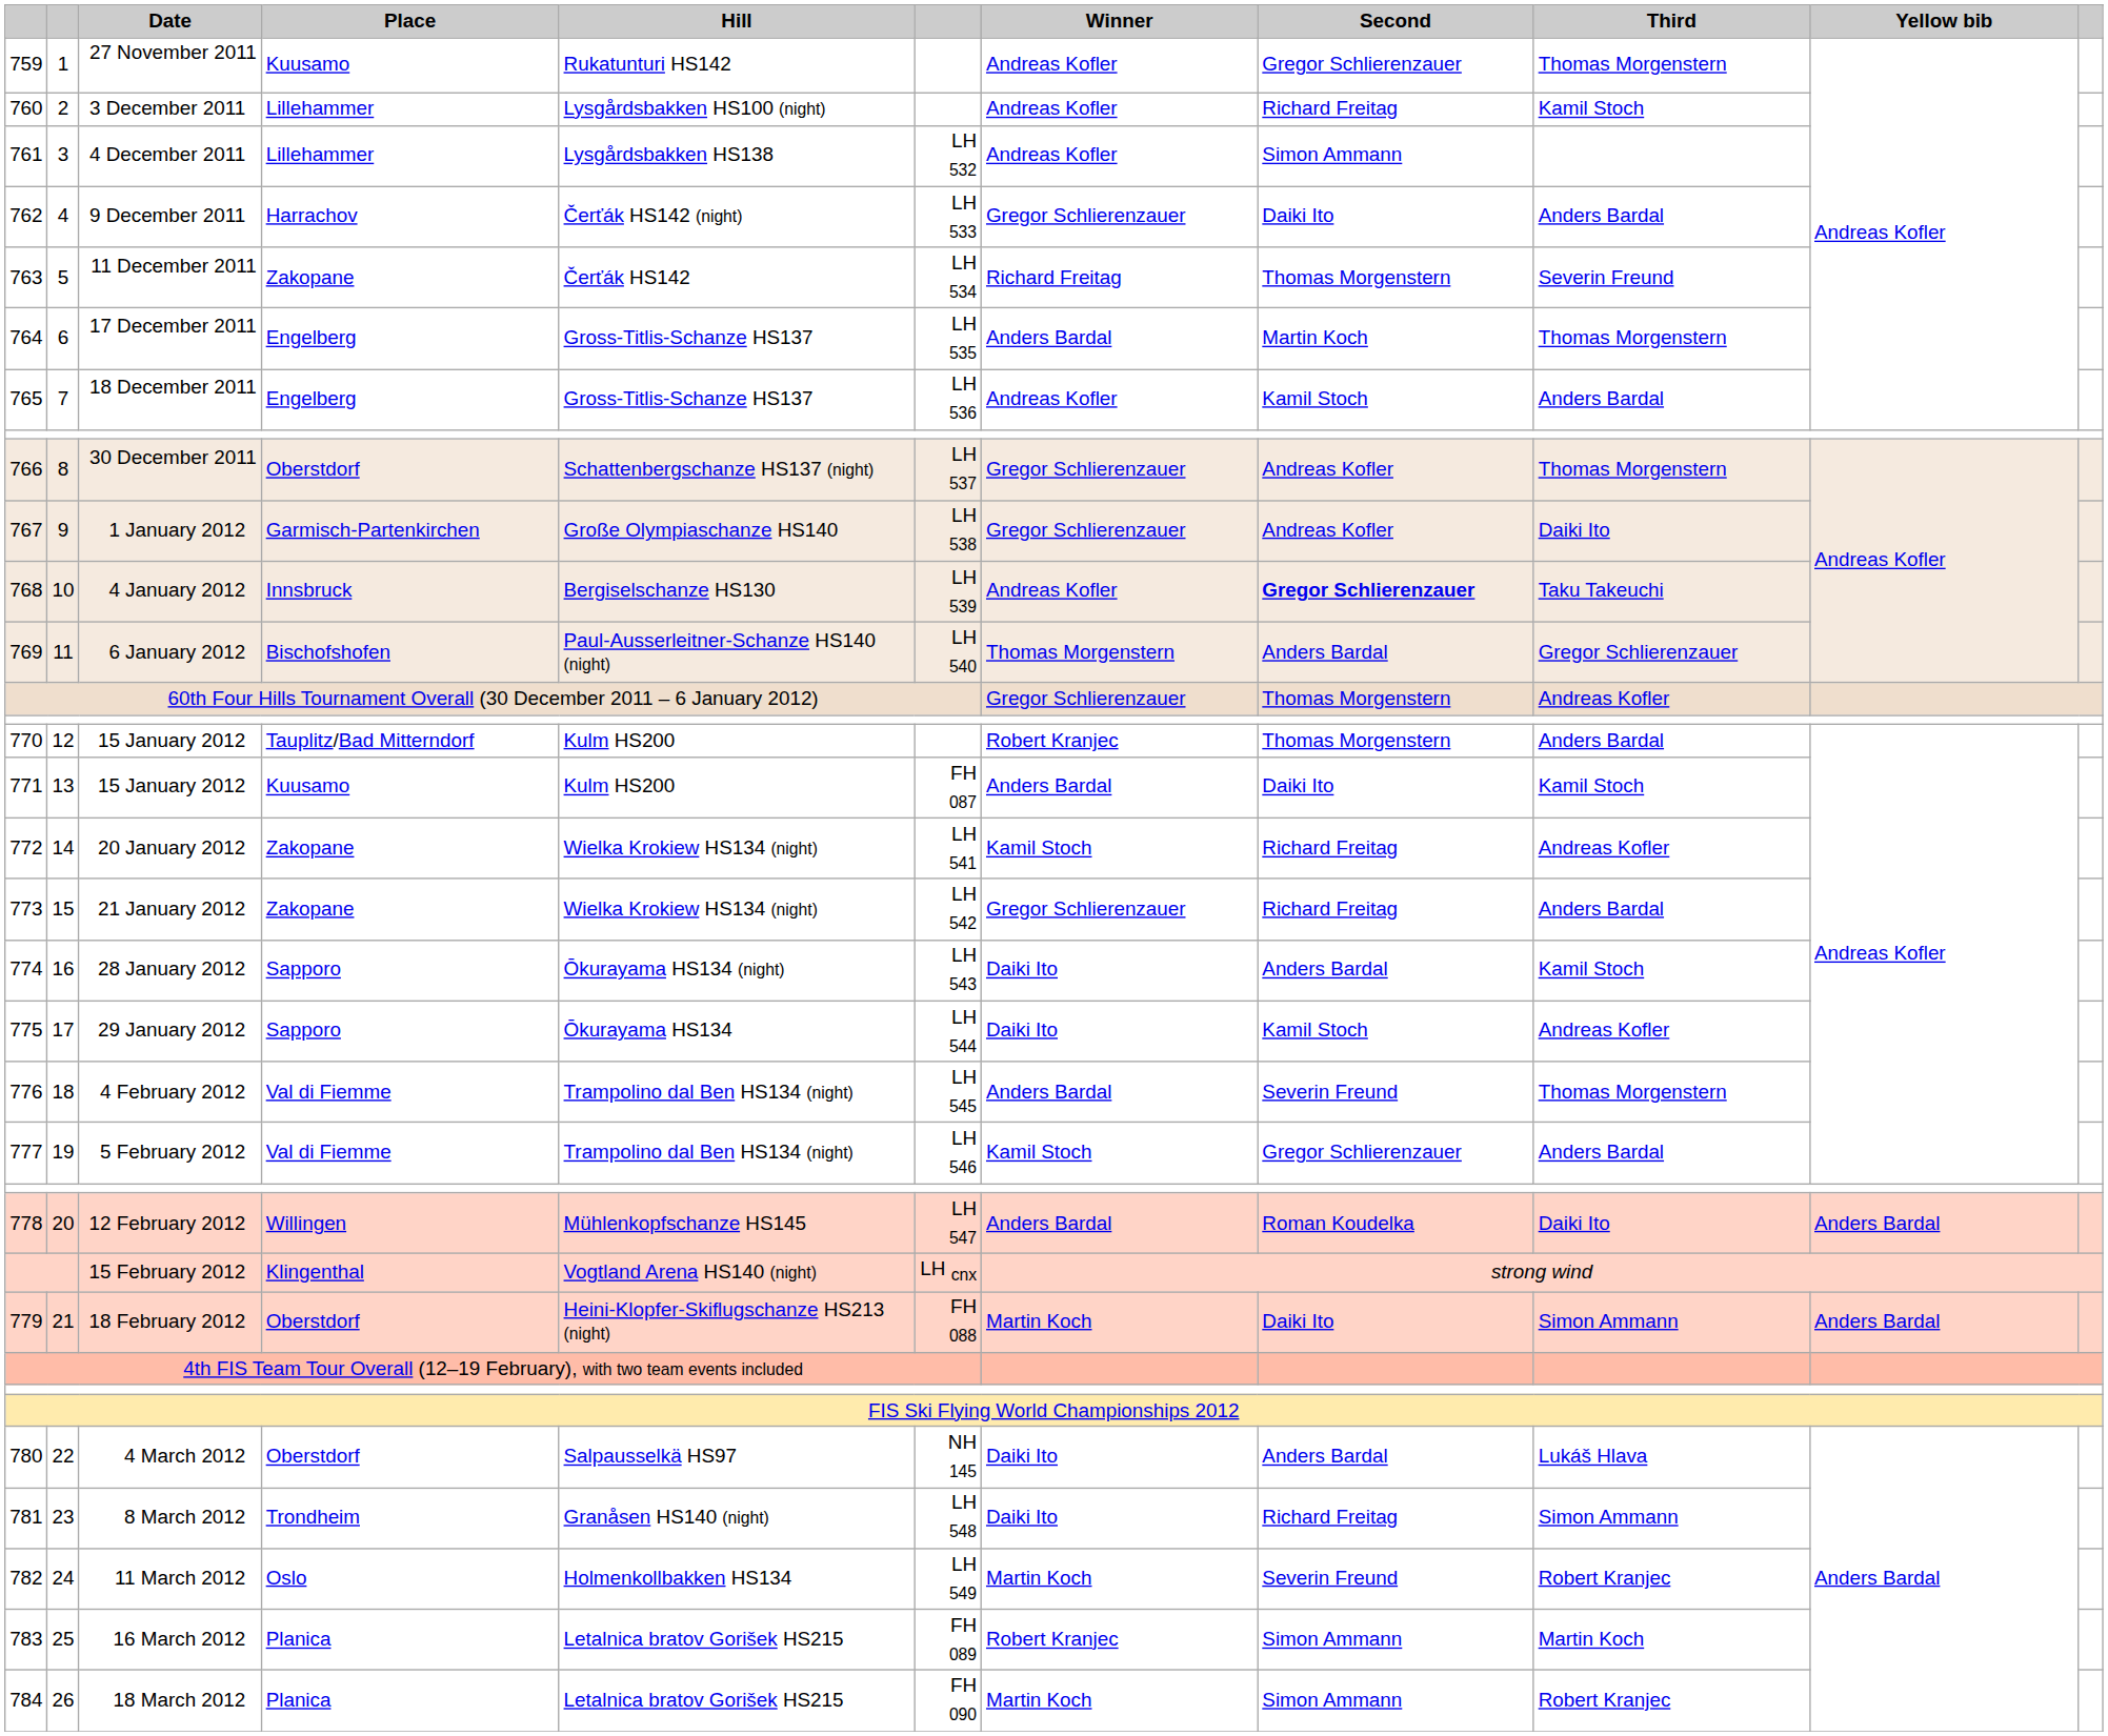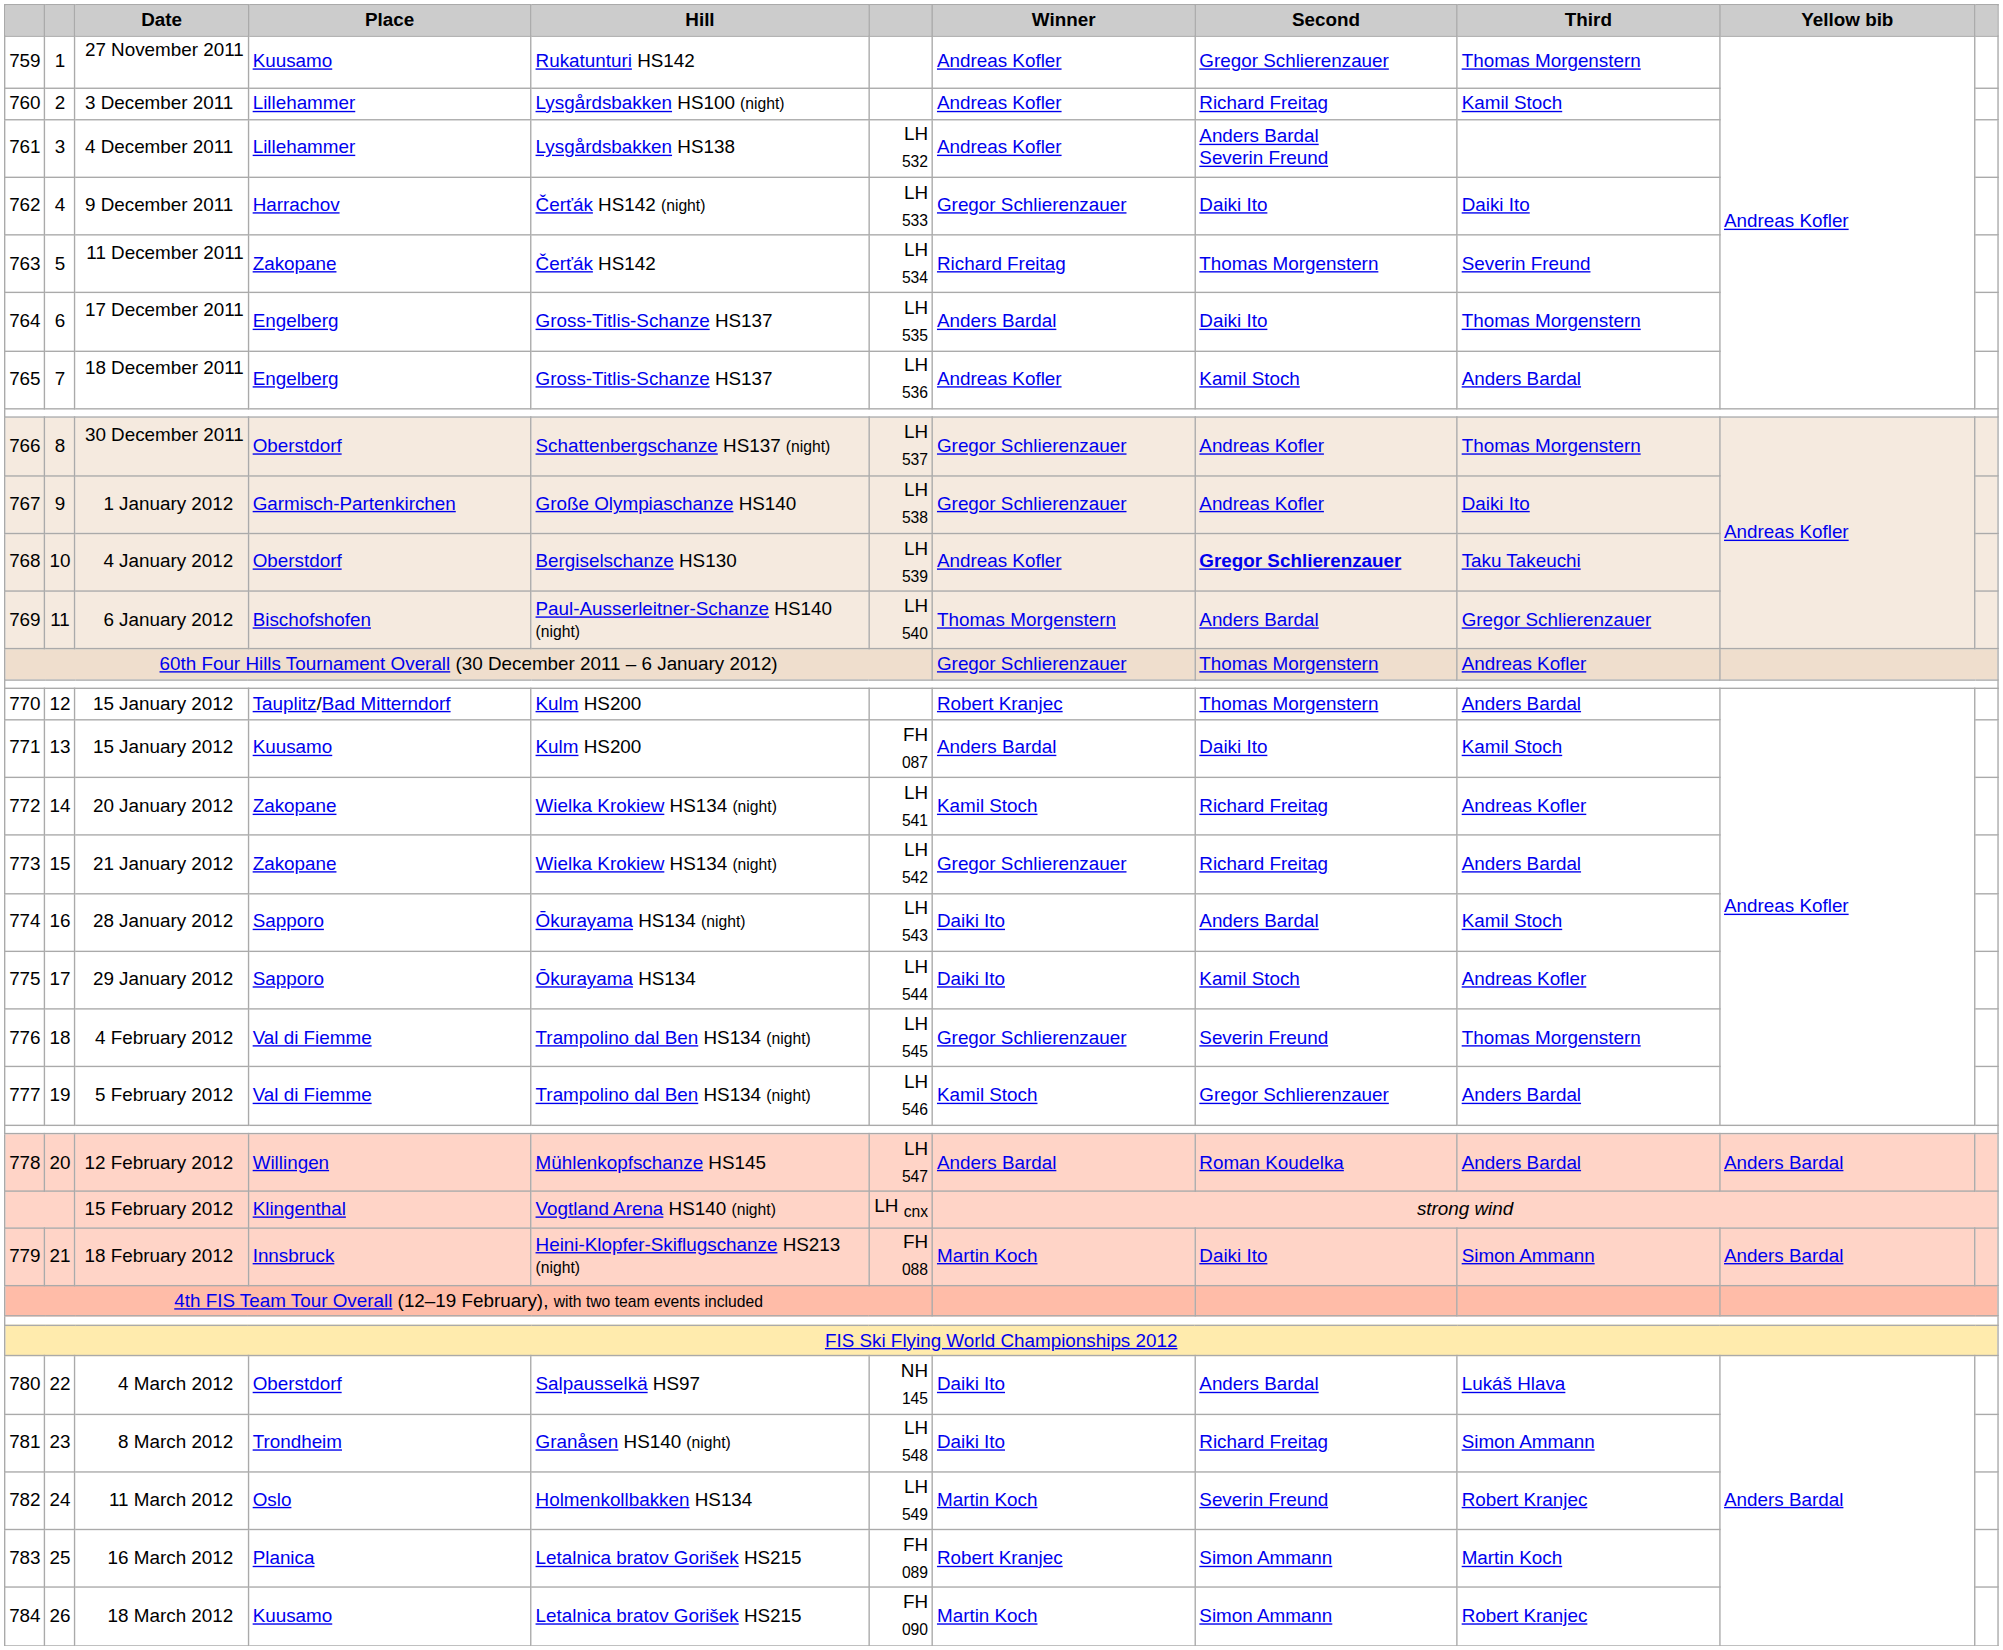761 | Second: Simon Ammann -> Anders Bardal Severin Freund
762 | Third: Anders Bardal -> Daiki Ito
764 | Second: Martin Koch -> Daiki Ito
768 | Place: Innsbruck -> Oberstdorf
776 | Winner: Anders Bardal -> Gregor Schlierenzauer
778 | Third: Daiki Ito -> Anders Bardal
779 | Place: Oberstdorf -> Innsbruck
784 | Place: Planica -> Kuusamo
